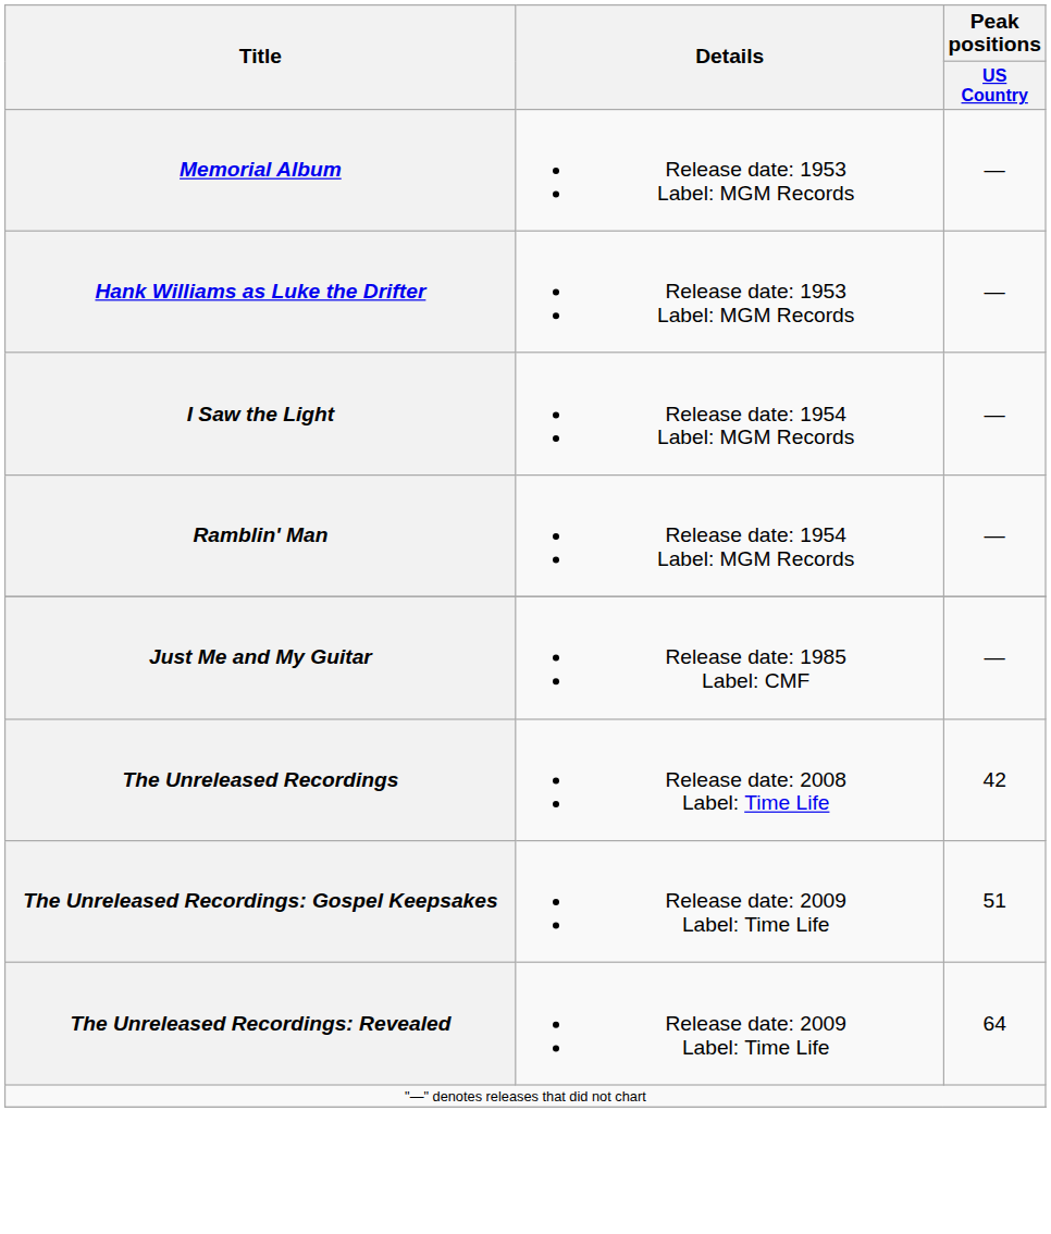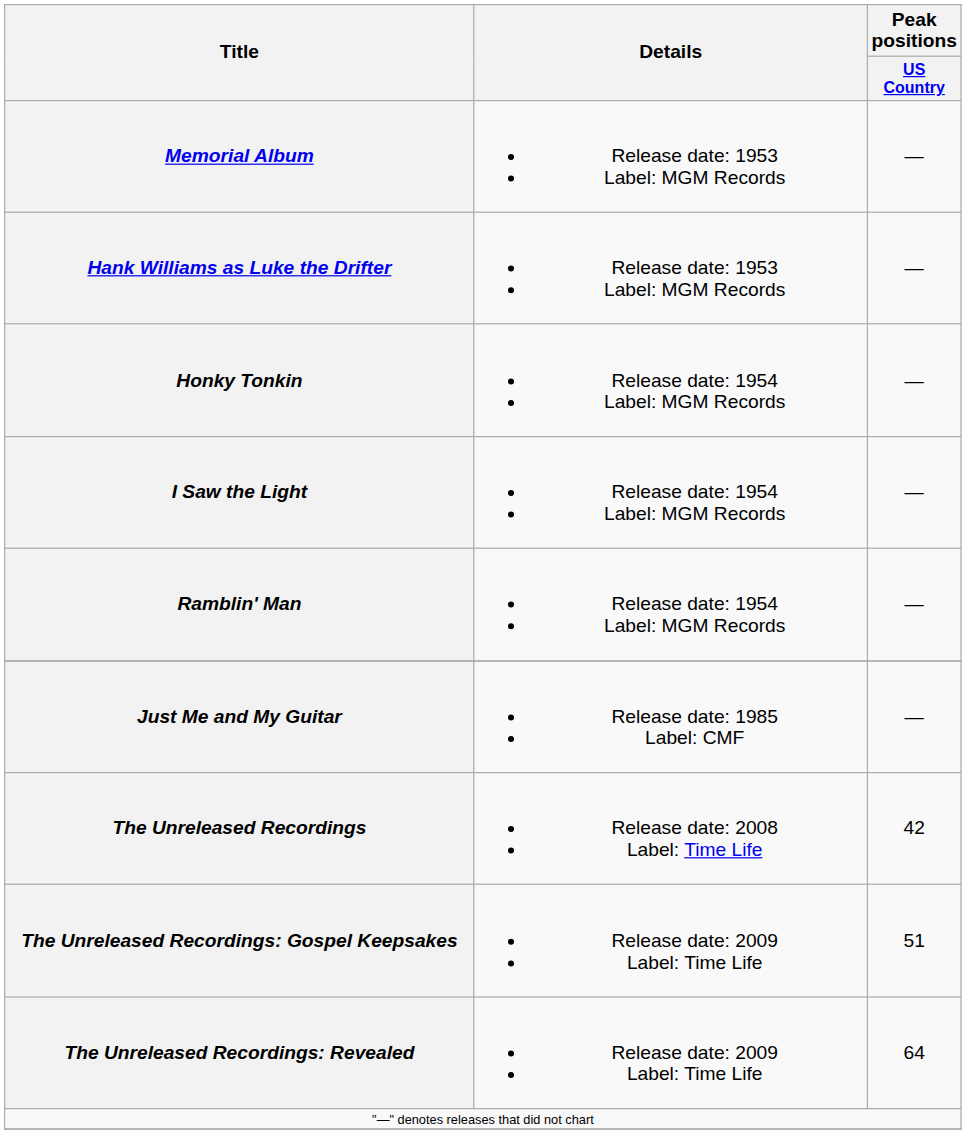+ row: Honky Tonkin | Release date: 1954 Label: MGM Records | —
